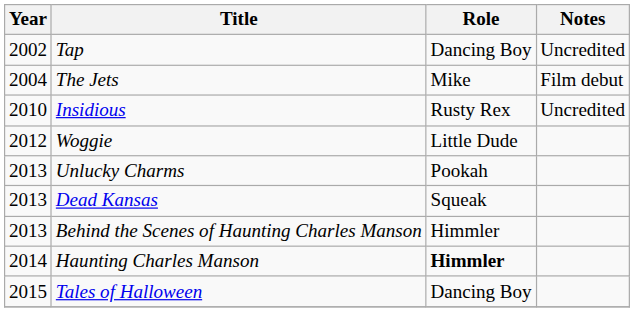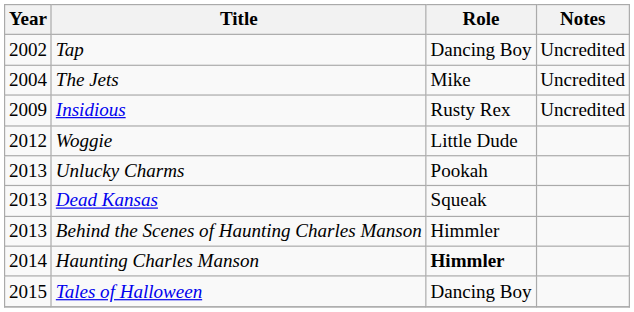The Jets | Notes: Film debut -> Uncredited
Insidious | Year: 2010 -> 2009
